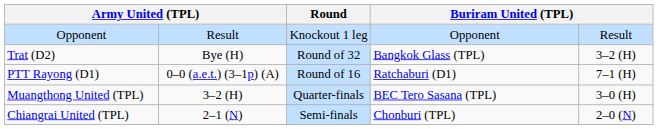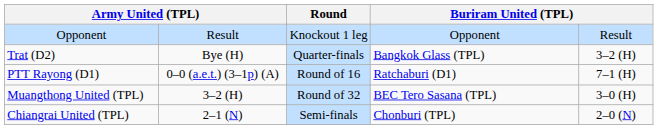Trat (D2) | Round: Round of 32 -> Quarter-finals
Muangthong United (TPL) | Round: Quarter-finals -> Round of 32
